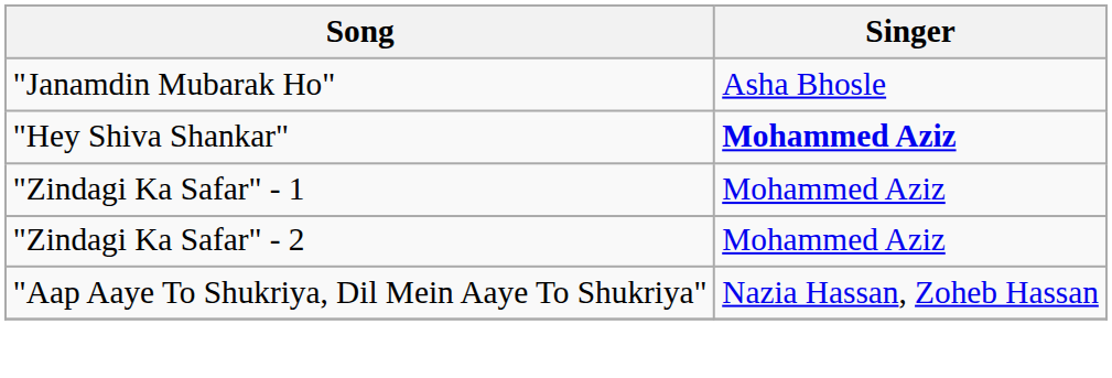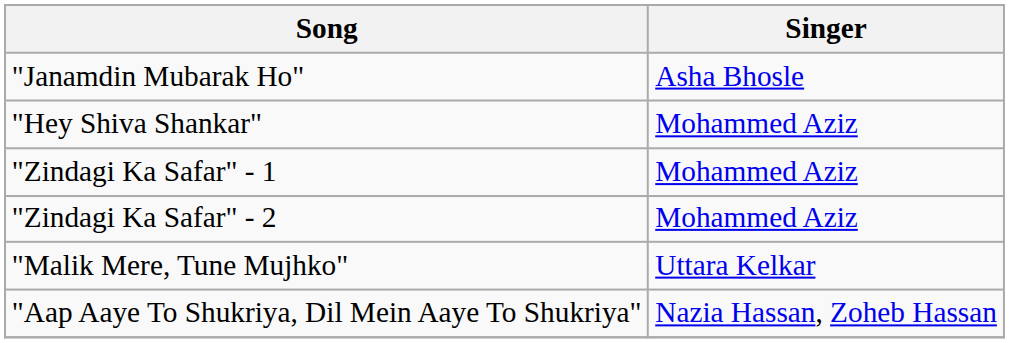"Hey Shiva Shankar" | Singer: bold -> normal
+ row: "Malik Mere, Tune Mujhko" | Uttara Kelkar
